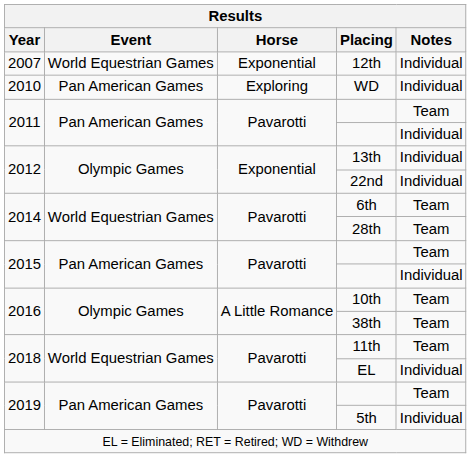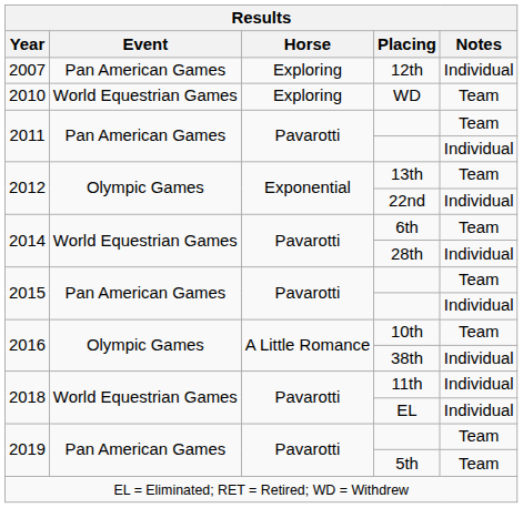12th | Event: World Equestrian Games -> Pan American Games
12th | Horse: Exponential -> Exploring
WD | Event: Pan American Games -> World Equestrian Games
WD | Notes: Individual -> Team
13th | Notes: Individual -> Team
28th | Notes: Team -> Individual
38th | Notes: Team -> Individual
11th | Notes: Team -> Individual
5th | Notes: Individual -> Team
